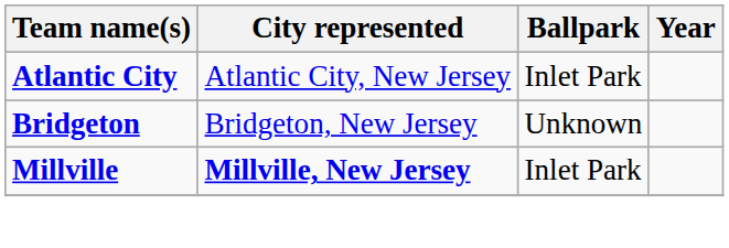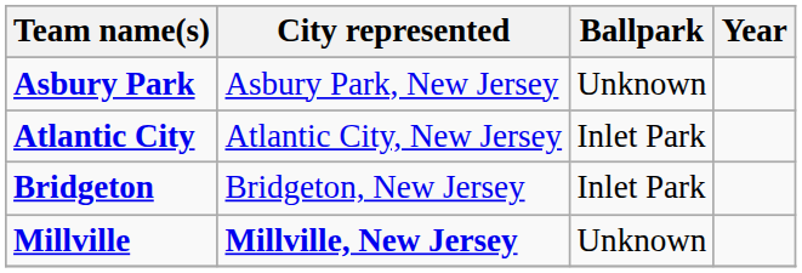+ row: Asbury Park | Asbury Park, New Jersey | Unknown
Bridgeton | Ballpark: Unknown -> Inlet Park
Millville | Ballpark: Inlet Park -> Unknown
